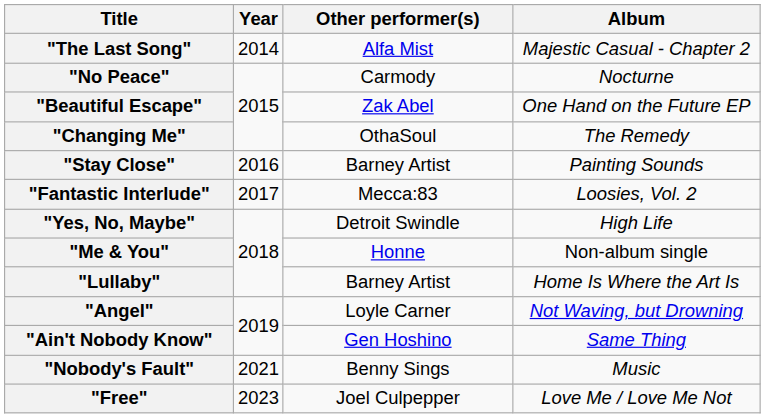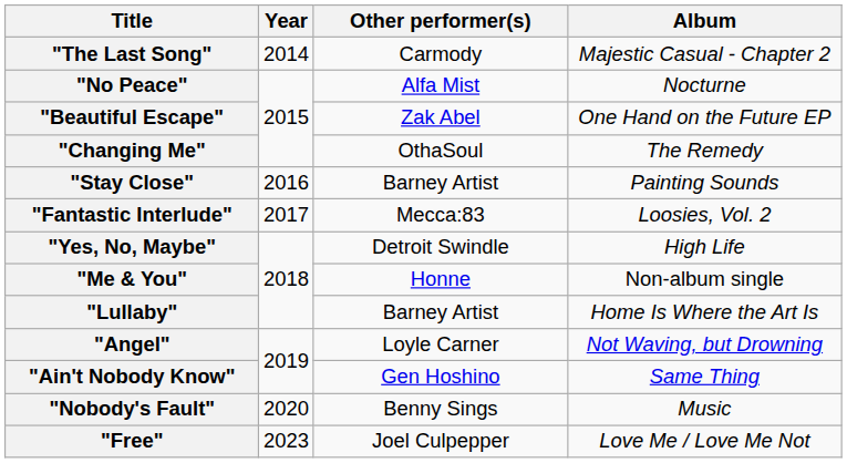"The Last Song" | Other performer(s): Alfa Mist -> Carmody
"No Peace" | Other performer(s): Carmody -> Alfa Mist
"Nobody's Fault" | Year: 2021 -> 2020
